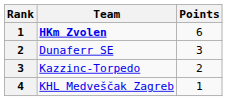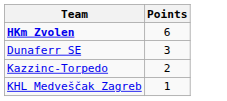- column: Rank | 1 | 2 | 3 | 4
